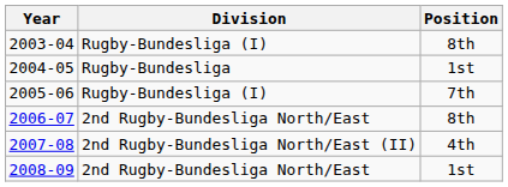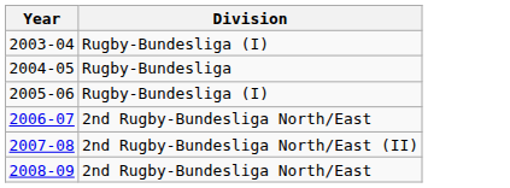- column: Position | 8th | 1st | 7th | 8th | 4th | 1st
